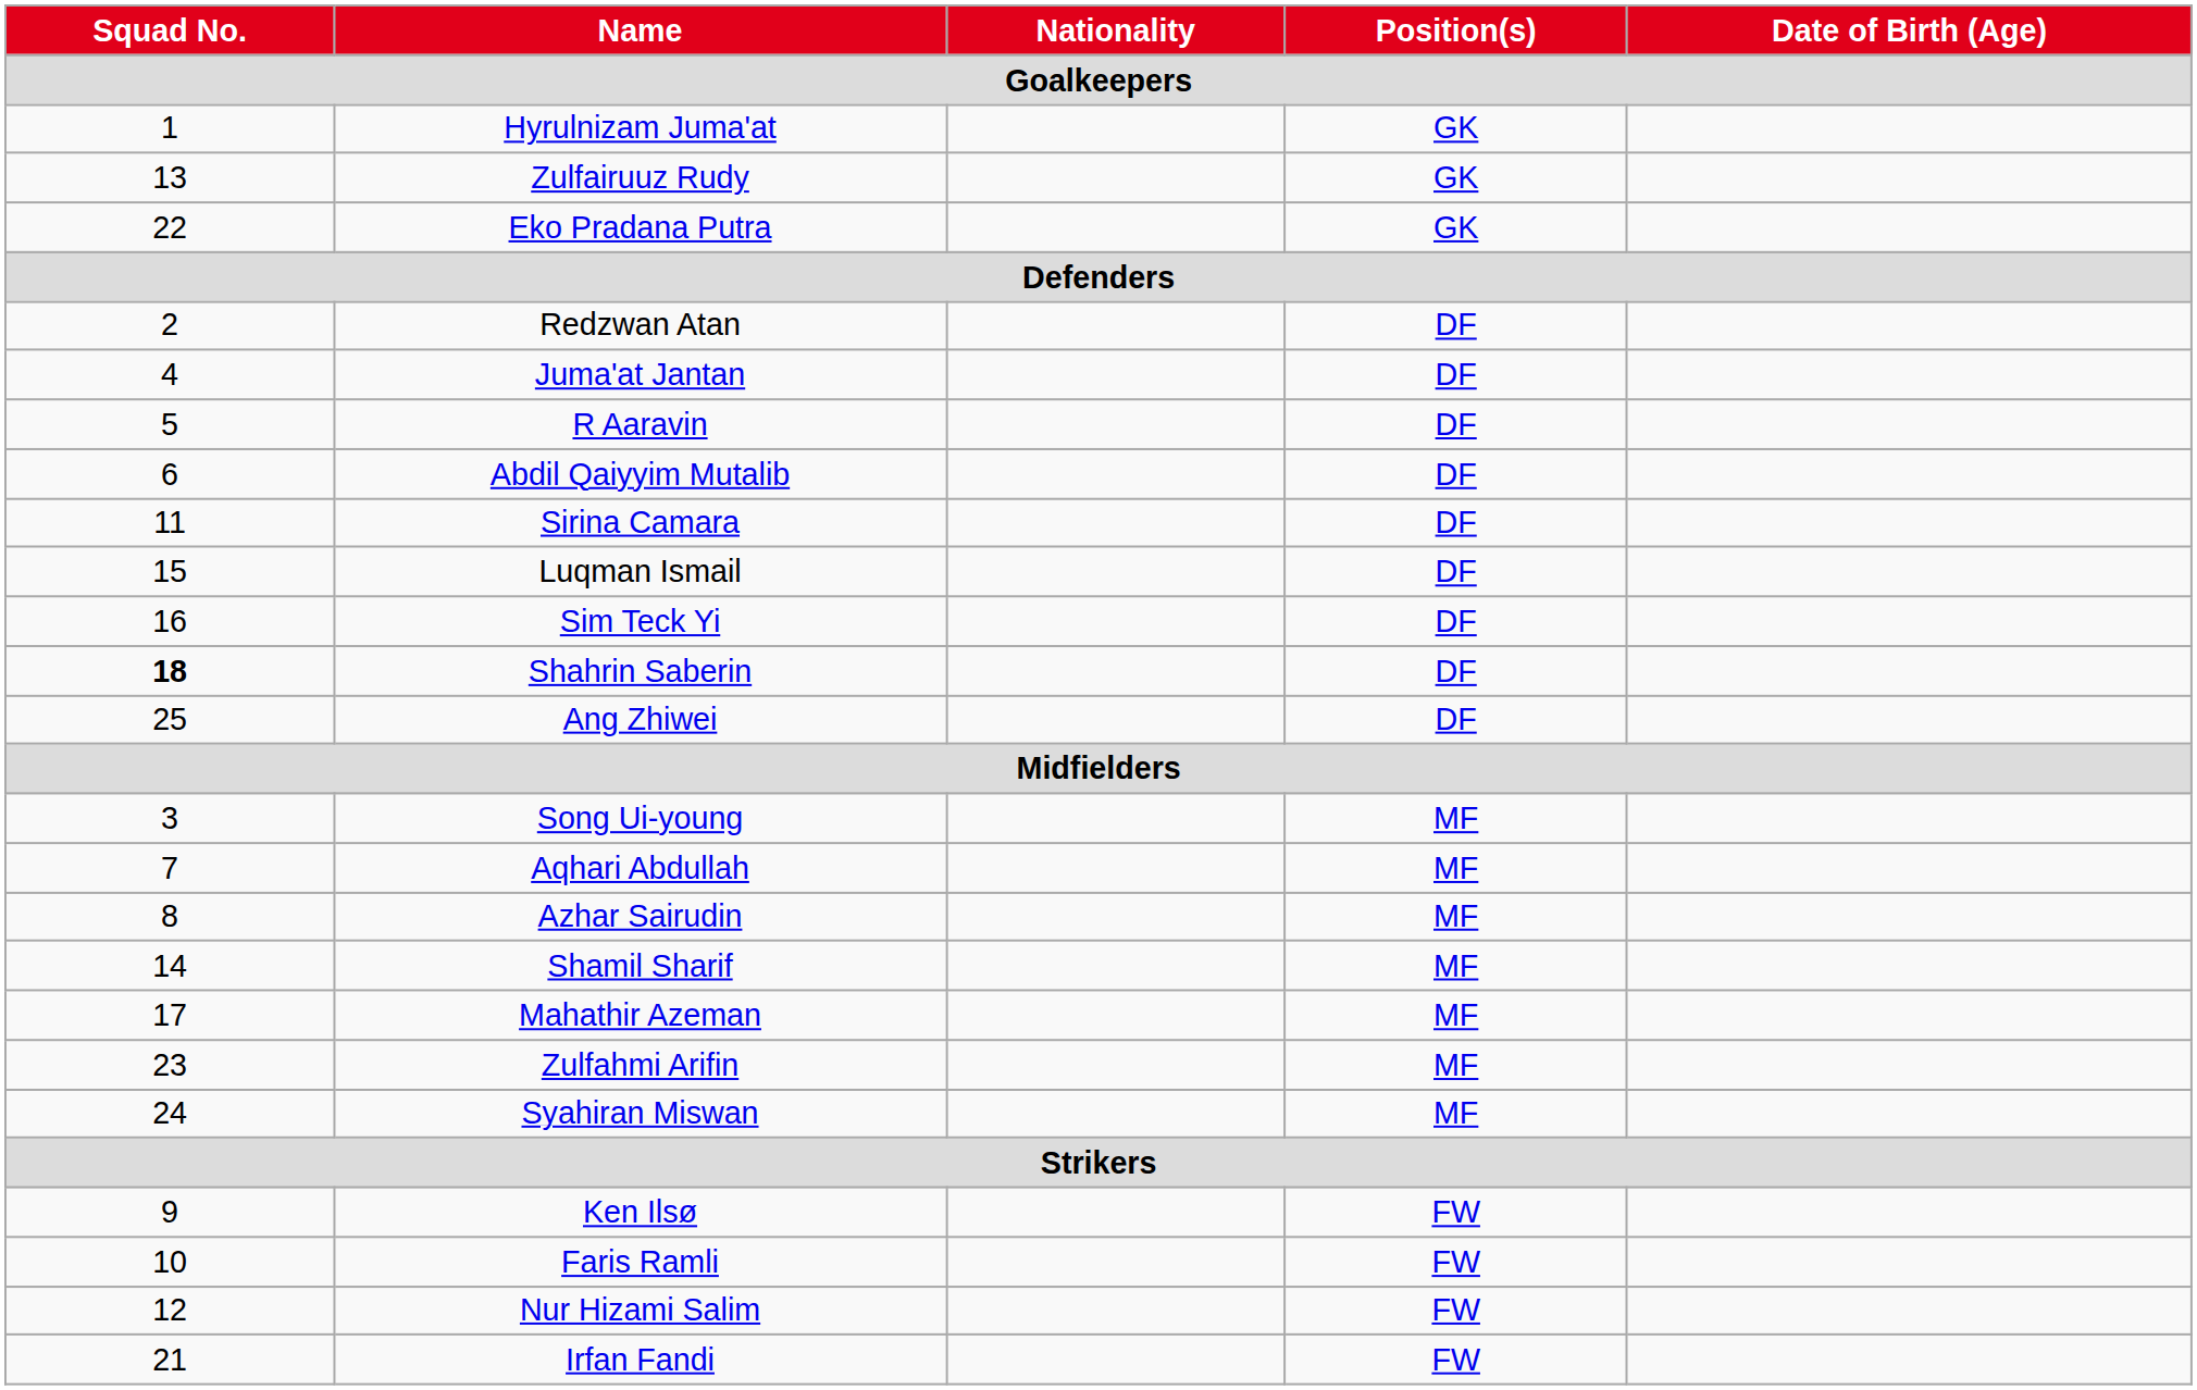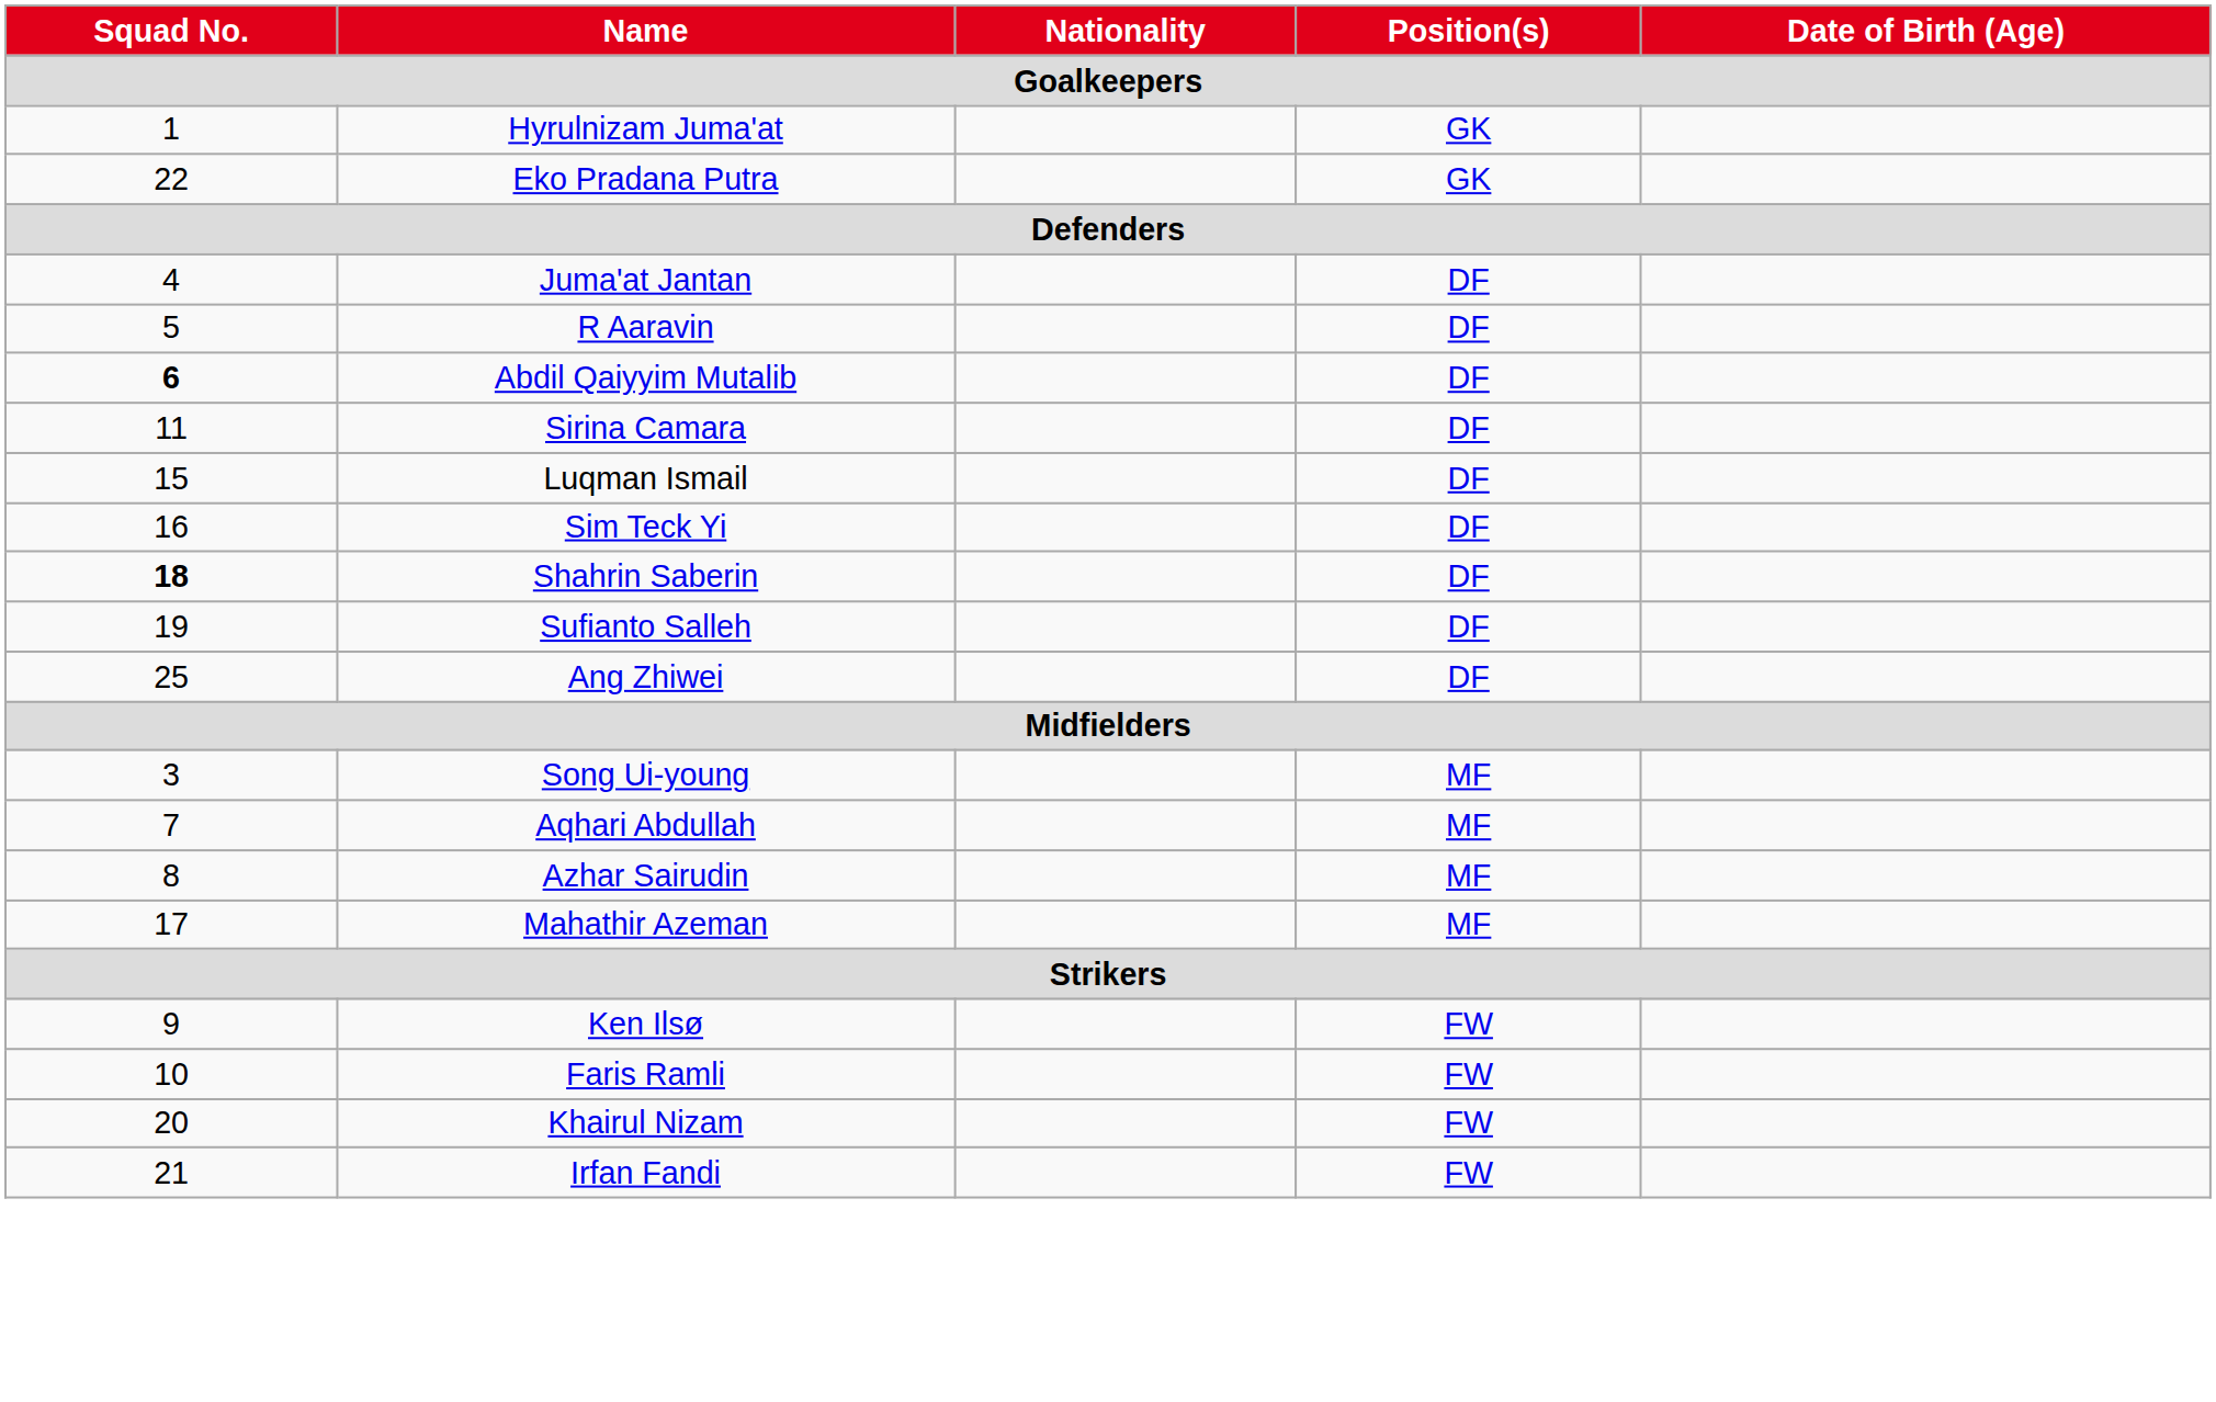- row: 13 | Zulfairuuz Rudy | GK
- row: 2 | Redzwan Atan | DF
Abdil Qaiyyim Mutalib | Squad No.: normal -> bold
+ row: 19 | Sufianto Salleh | DF
- row: 14 | Shamil Sharif | MF
- row: 23 | Zulfahmi Arifin | MF
- row: 24 | Syahiran Miswan | MF
- row: 12 | Nur Hizami Salim | FW
+ row: 20 | Khairul Nizam | FW
